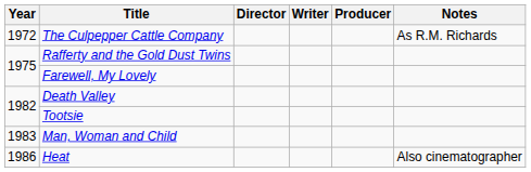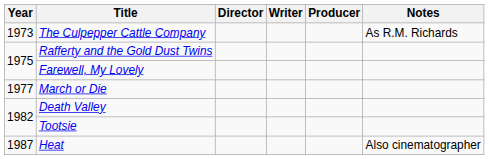The Culpepper Cattle Company | Year: 1972 -> 1973
+ row: 1977 | March or Die
- row: 1983 | Man, Woman and Child
Heat | Year: 1986 -> 1987
